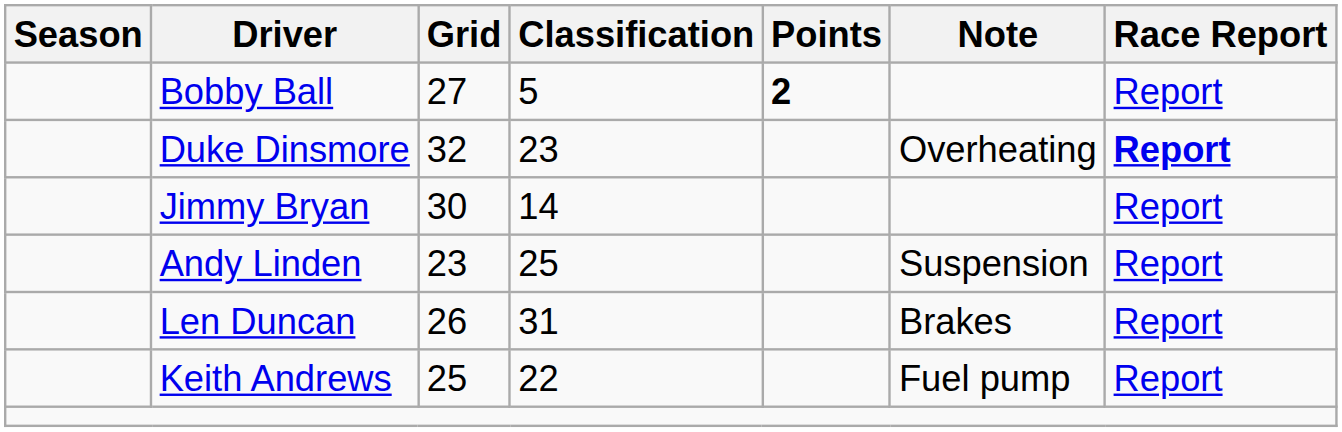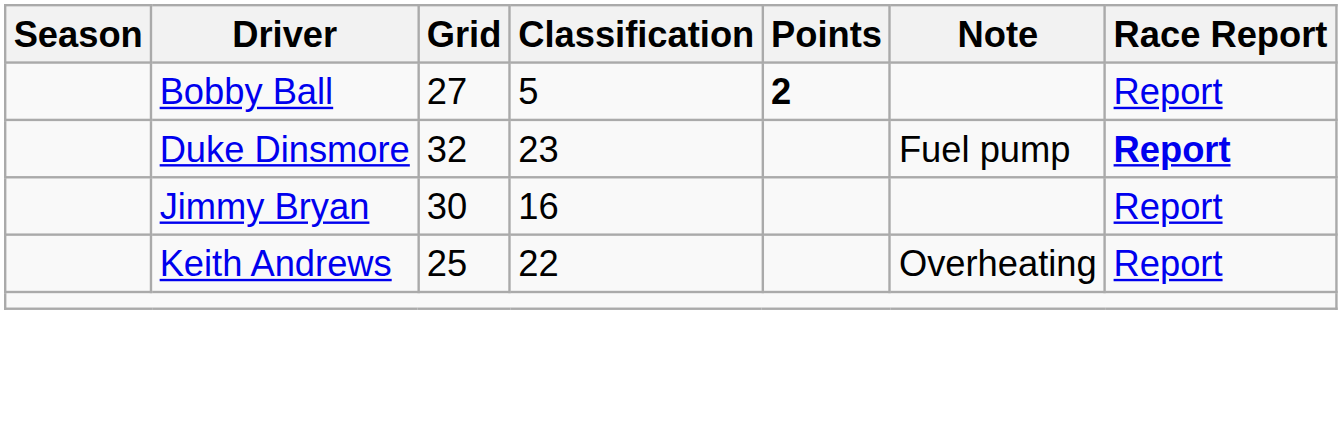Duke Dinsmore | Note: Overheating -> Fuel pump
Jimmy Bryan | Classification: 14 -> 16
- row: Andy Linden | 23 | 25 | Suspension | Report
- row: Len Duncan | 26 | 31 | Brakes | Report
Keith Andrews | Note: Fuel pump -> Overheating
